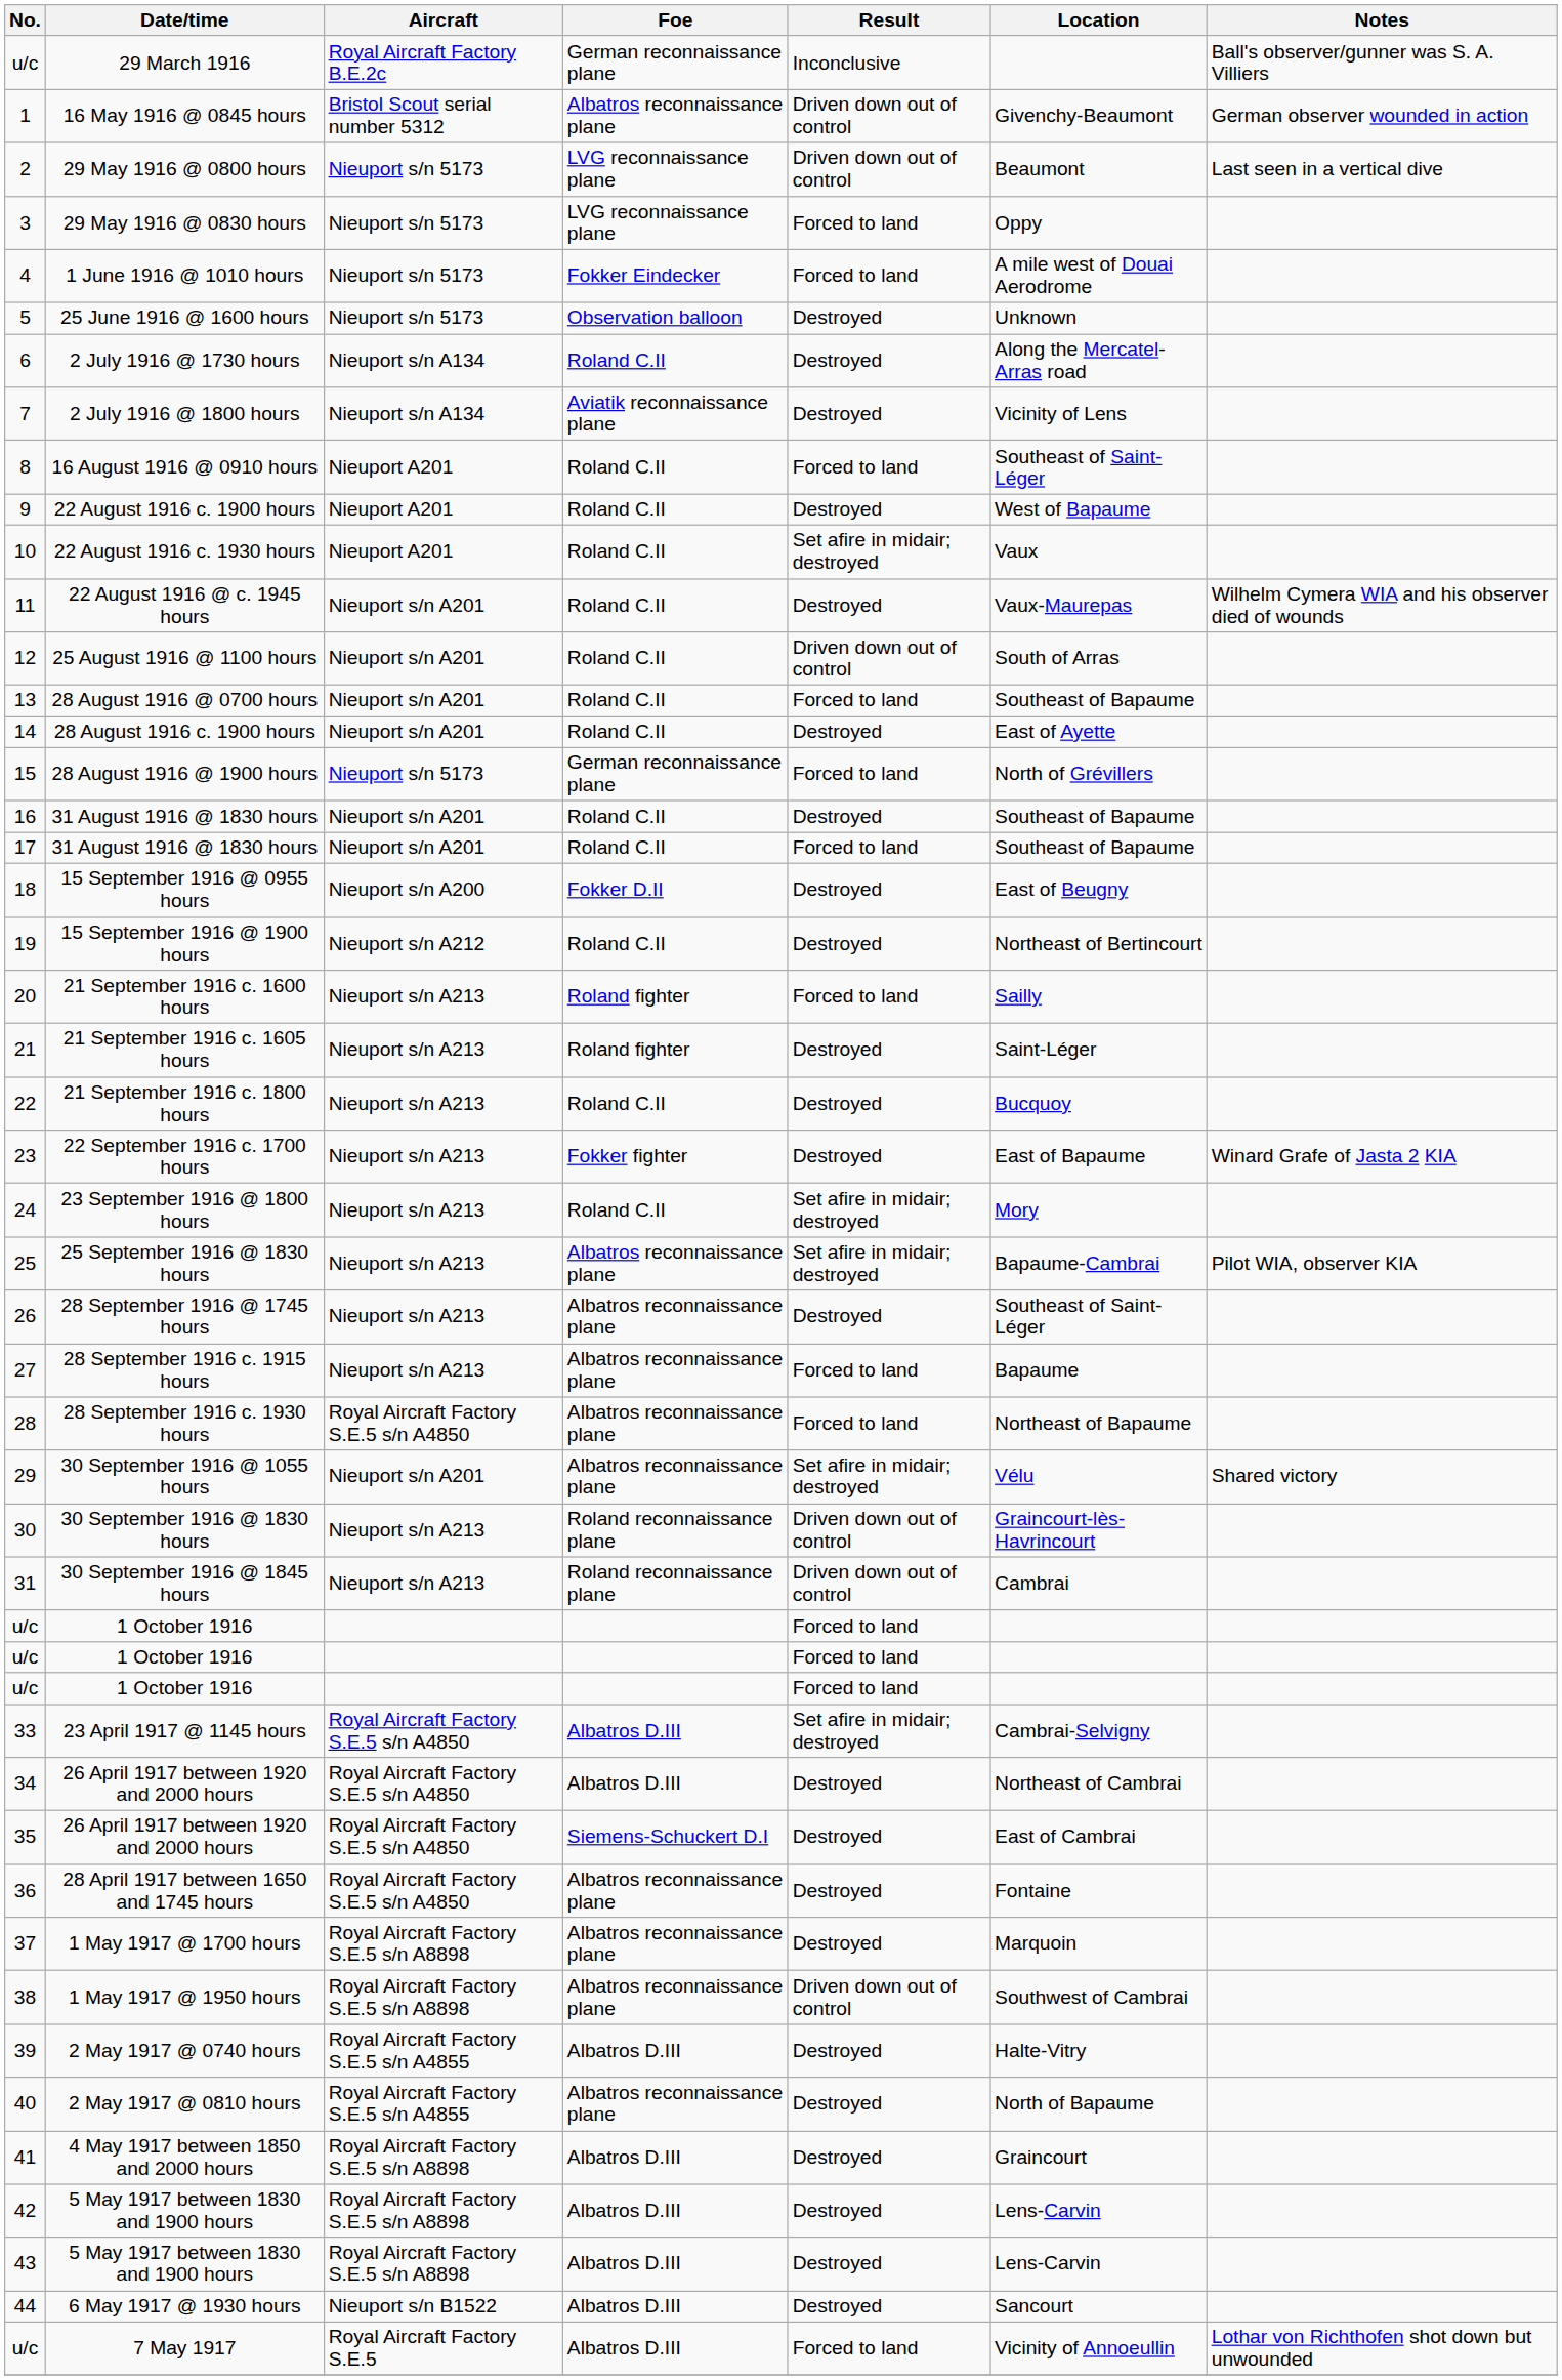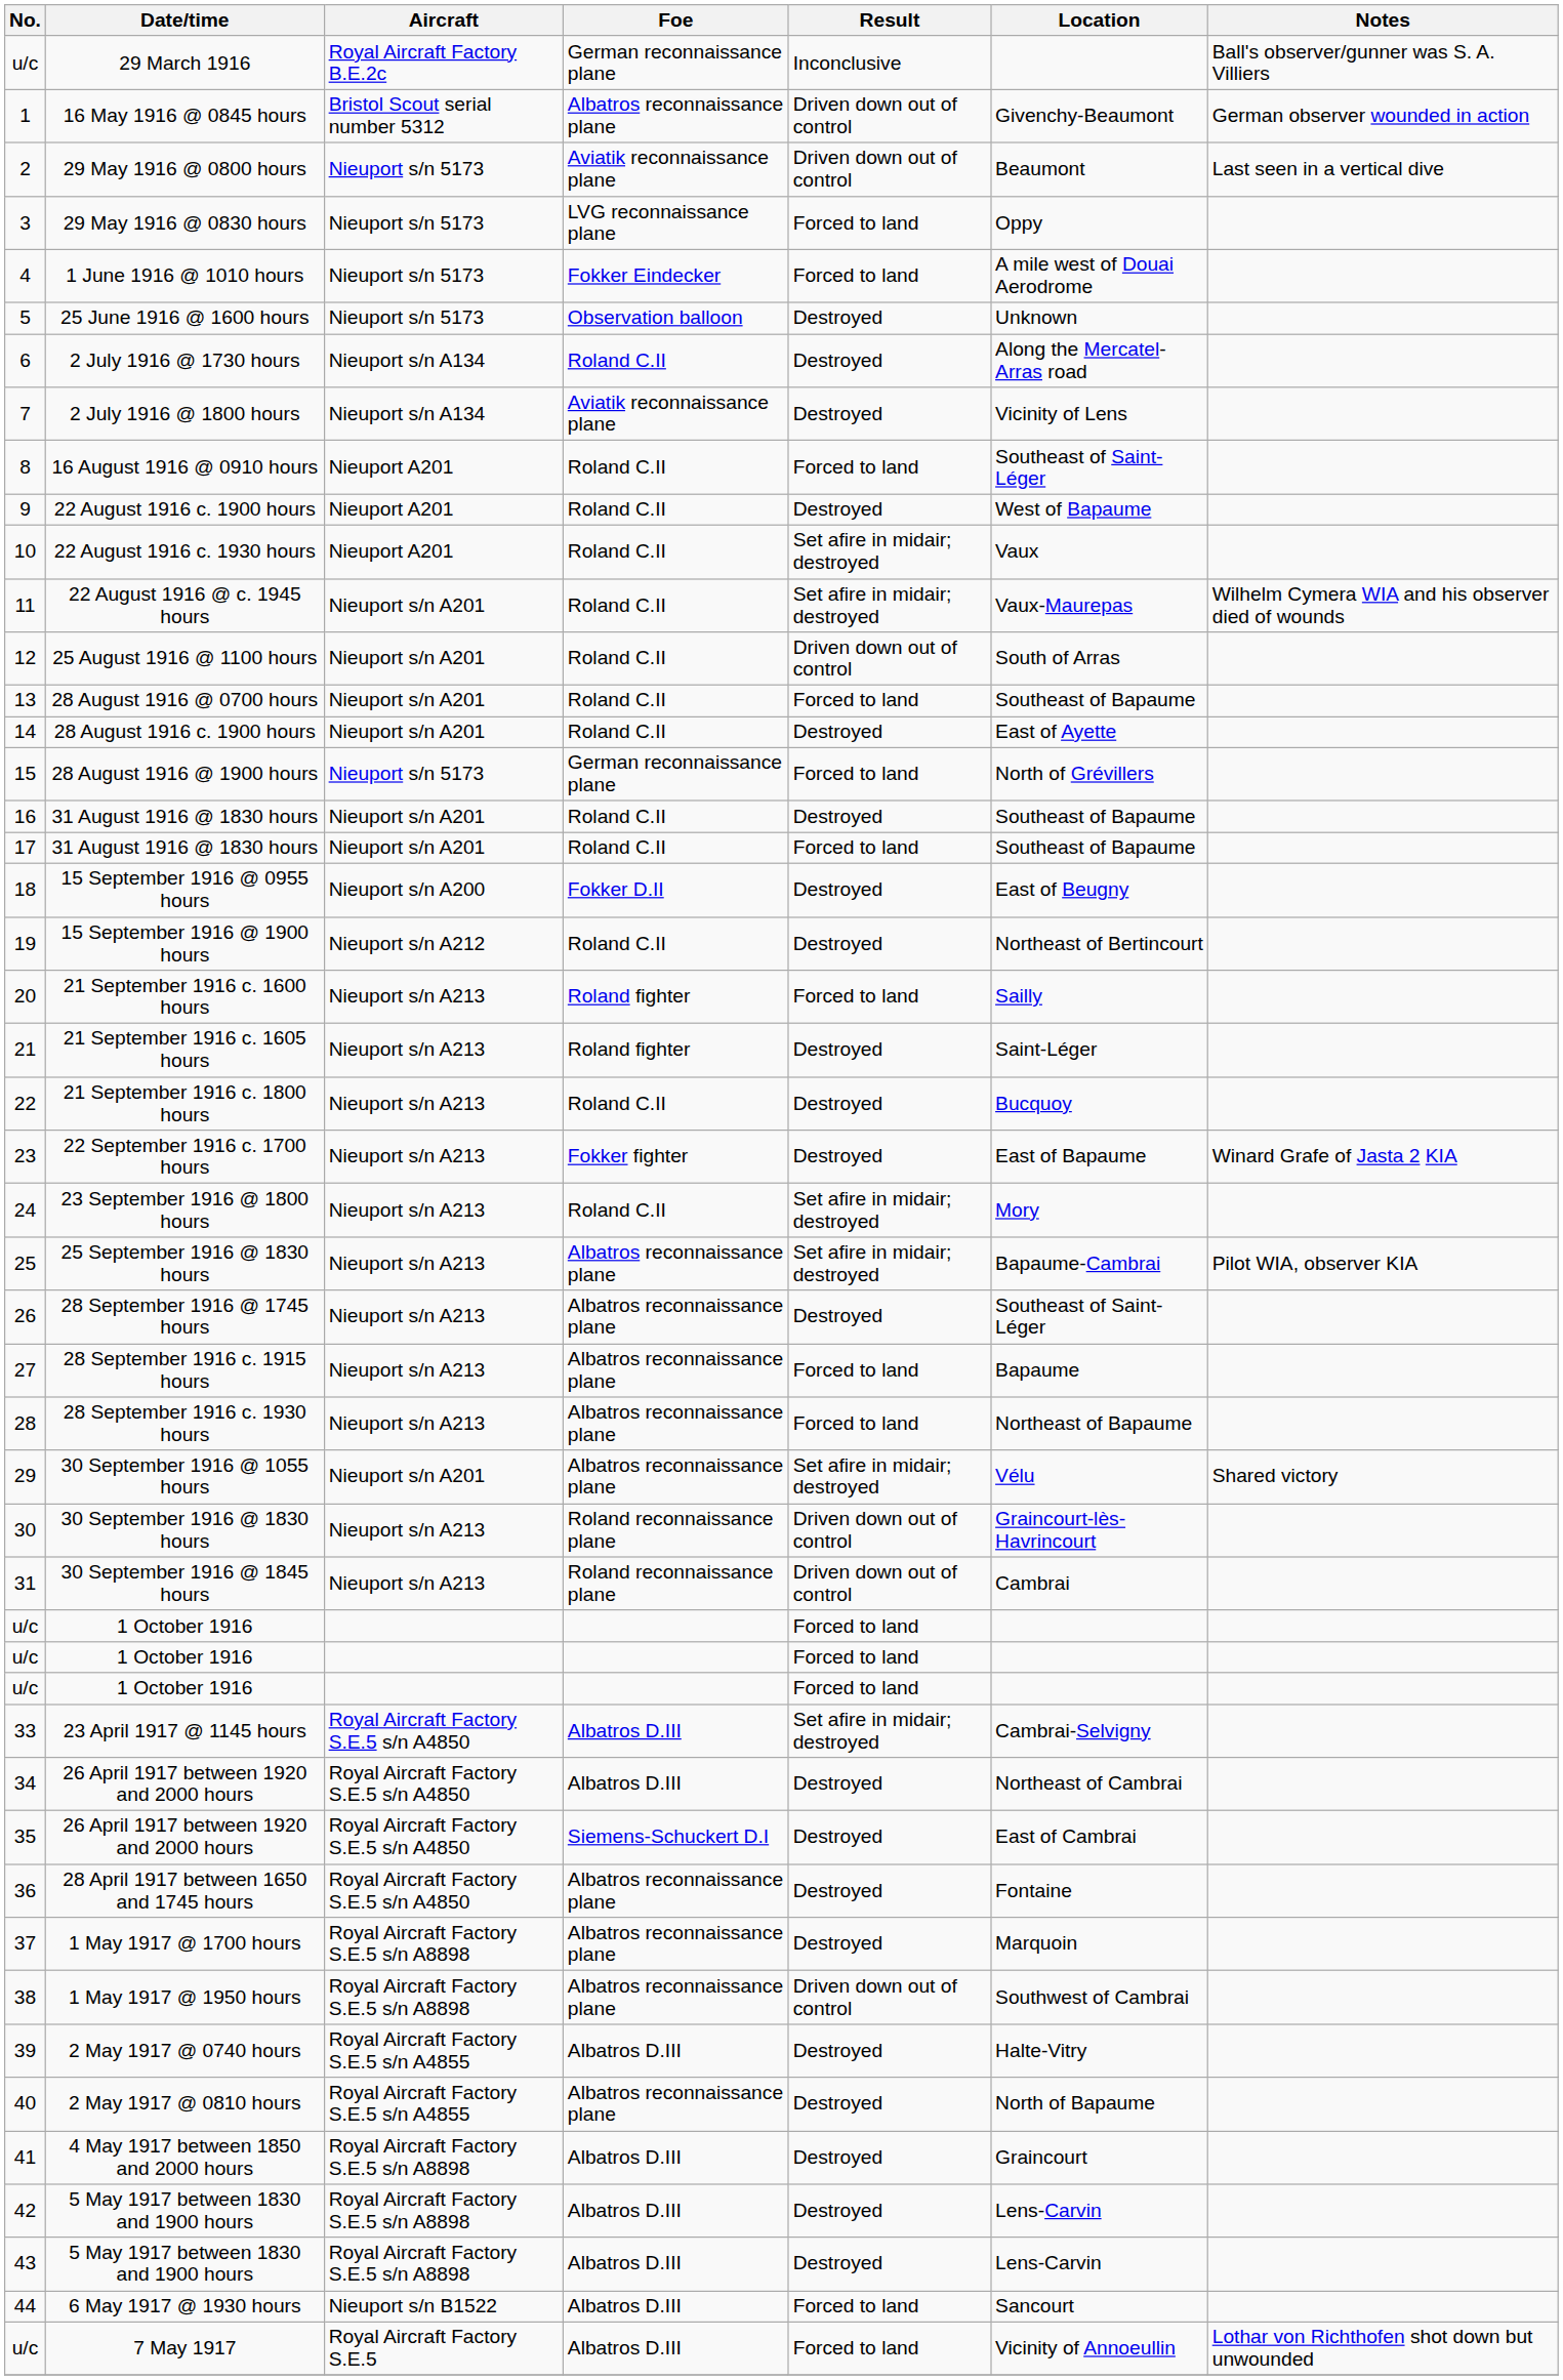2 | Foe: LVG reconnaissance plane -> Aviatik reconnaissance plane
11 | Result: Destroyed -> Set afire in midair; destroyed
28 | Aircraft: Royal Aircraft Factory S.E.5 s/n A4850 -> Nieuport s/n A213
44 | Result: Destroyed -> Forced to land
